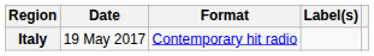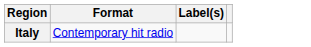- column: Date | 19 May 2017
